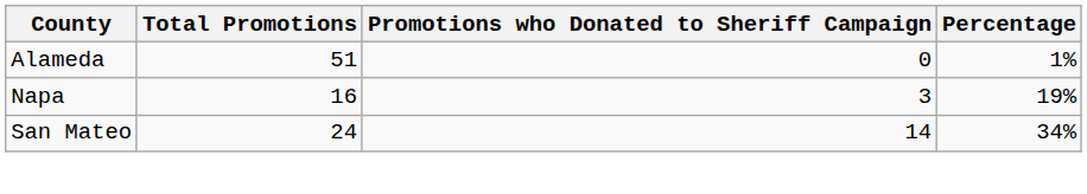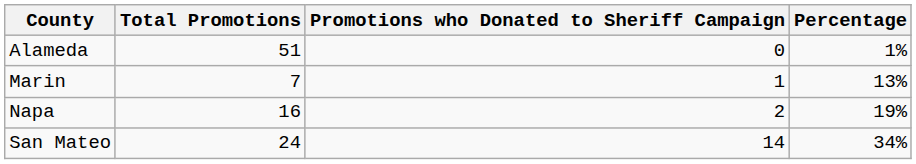+ row: Marin | 7 | 1 | 13%
Napa | Promotions who Donated to Sheriff Campaign: 3 -> 2
